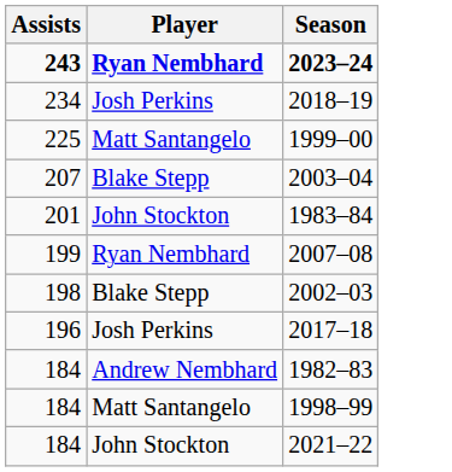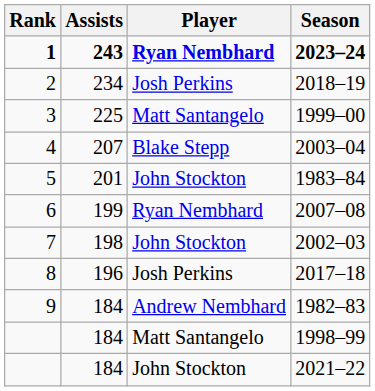+ column: Rank | 1 | 2 | 3 | 4 | 5 | 6 | 7 | 8 | 9
2002–03 | Player: Blake Stepp -> John Stockton
